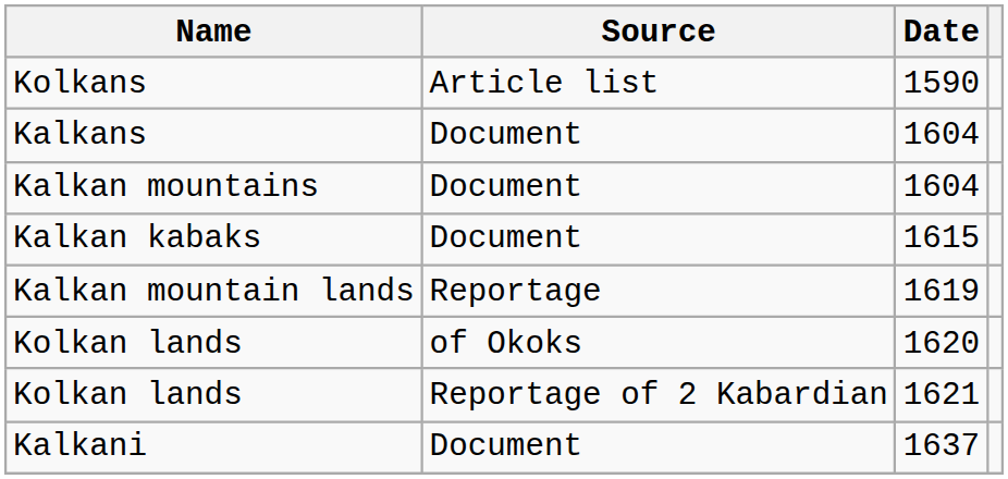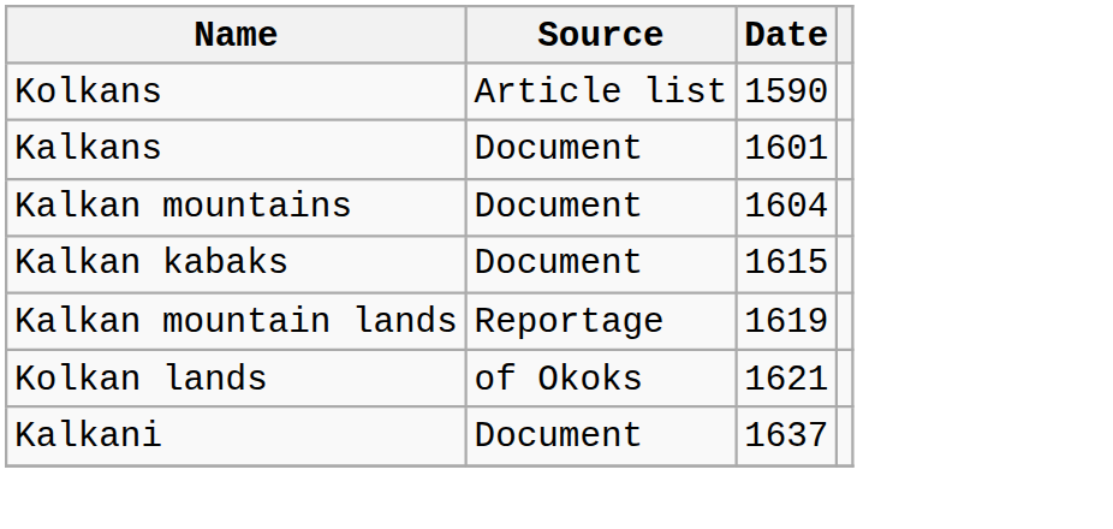Kalkans | Date: 1604 -> 1601
Kolkan lands / of Okoks | Date: 1620 -> 1621
- row: Kolkan lands | Reportage of 2 Kabardian | 1621
